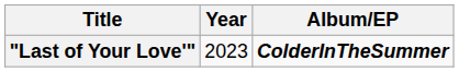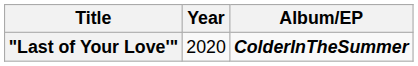"Last of Your Love'" | Year: 2023 -> 2020
